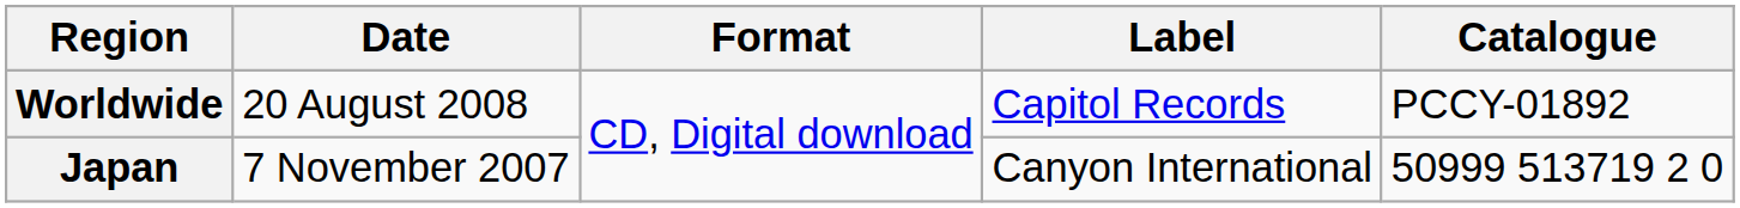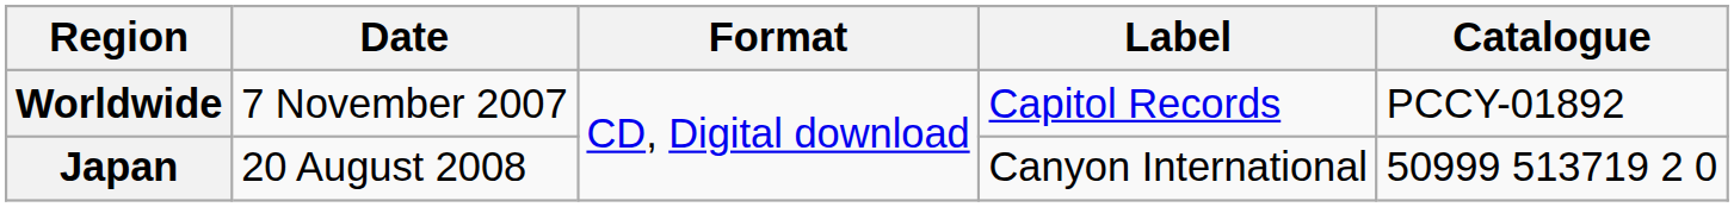Worldwide | Date: 20 August 2008 -> 7 November 2007
Japan | Date: 7 November 2007 -> 20 August 2008
